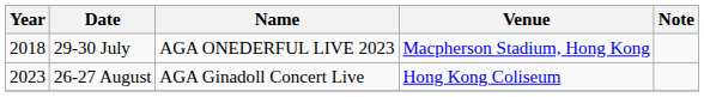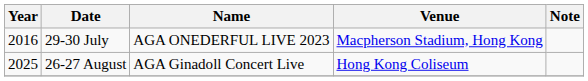29-30 July | Year: 2018 -> 2016
26-27 August | Year: 2023 -> 2025
